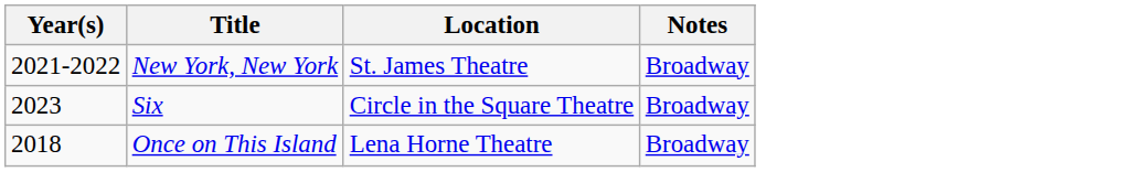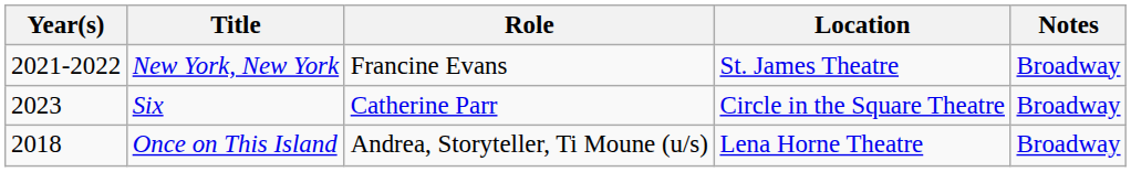+ column: Role | Francine Evans | Catherine Parr | Andrea, Storyteller, Ti Moune (u/s)
